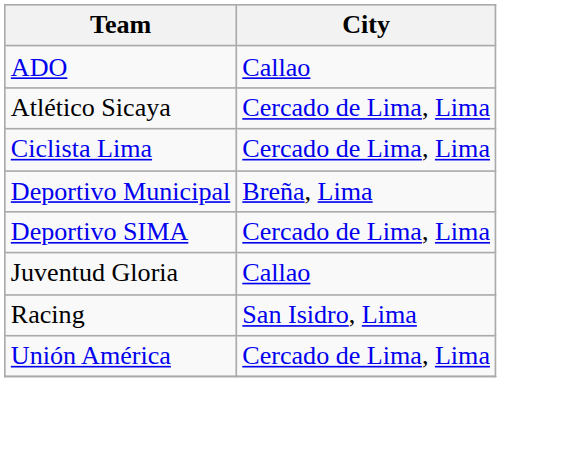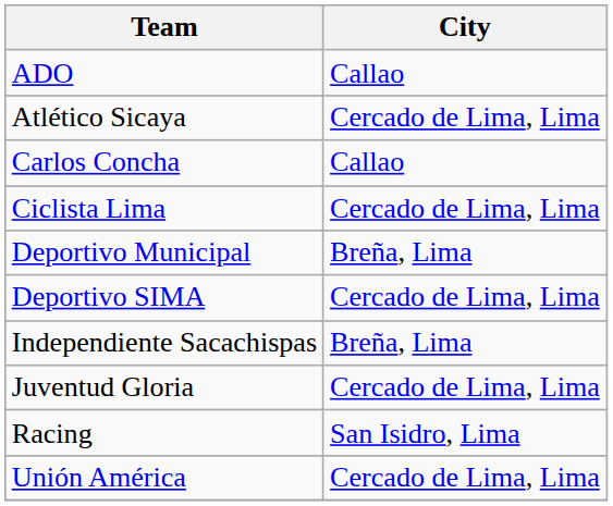+ row: Carlos Concha | Callao
+ row: Independiente Sacachispas | Breña, Lima
Juventud Gloria | City: Callao -> Cercado de Lima, Lima
